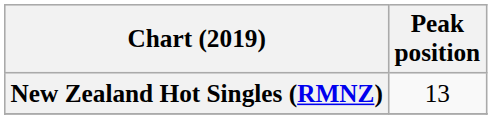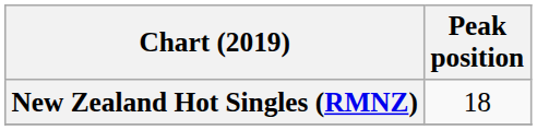New Zealand Hot Singles (RMNZ) | Peak position: 13 -> 18
